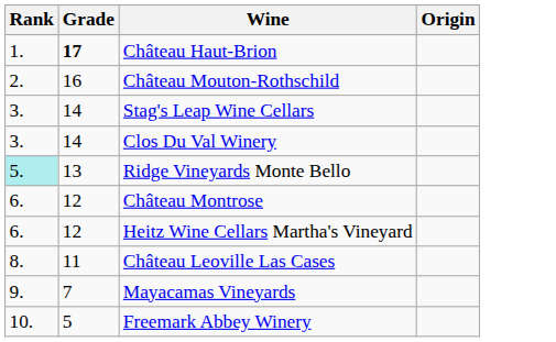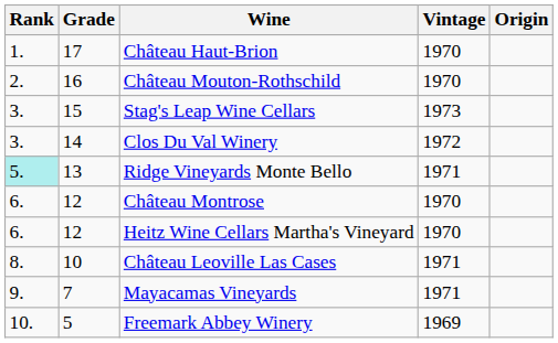+ column: Vintage | 1970 | 1970 | 1973 | 1972 | 1971 | 1970 | 1970 | 1971 | 1971 | 1969
Château Haut-Brion | Grade: bold -> normal
Stag's Leap Wine Cellars | Grade: 14 -> 15
Château Leoville Las Cases | Grade: 11 -> 10
